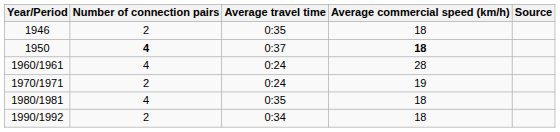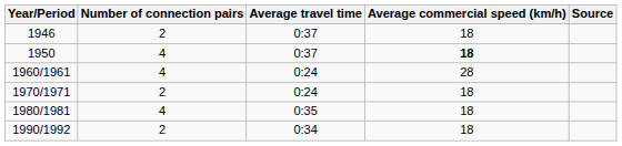1946 | Average travel time: 0:35 -> 0:37
1950 | Number of connection pairs: bold -> normal
1970/1971 | Average commercial speed (km/h): 19 -> 18
